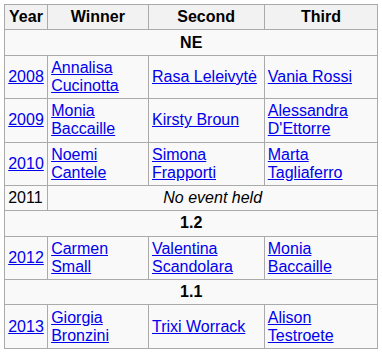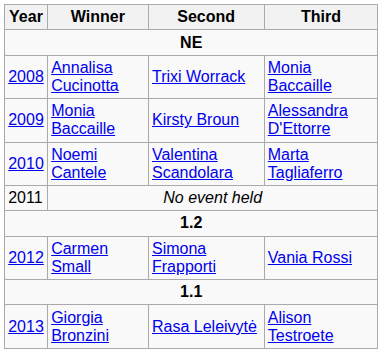Annalisa Cucinotta | Second: Rasa Leleivytė -> Trixi Worrack
Annalisa Cucinotta | Third: Vania Rossi -> Monia Baccaille
Noemi Cantele | Second: Simona Frapporti -> Valentina Scandolara
Carmen Small | Second: Valentina Scandolara -> Simona Frapporti
Carmen Small | Third: Monia Baccaille -> Vania Rossi
Giorgia Bronzini | Second: Trixi Worrack -> Rasa Leleivytė
